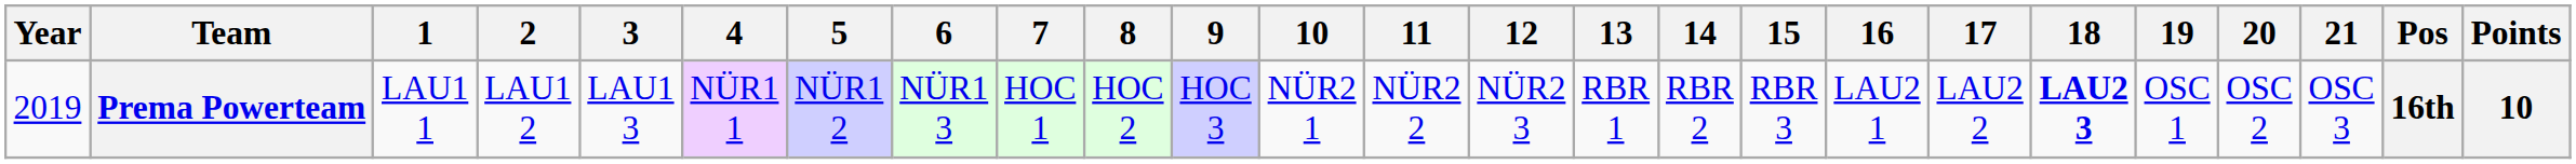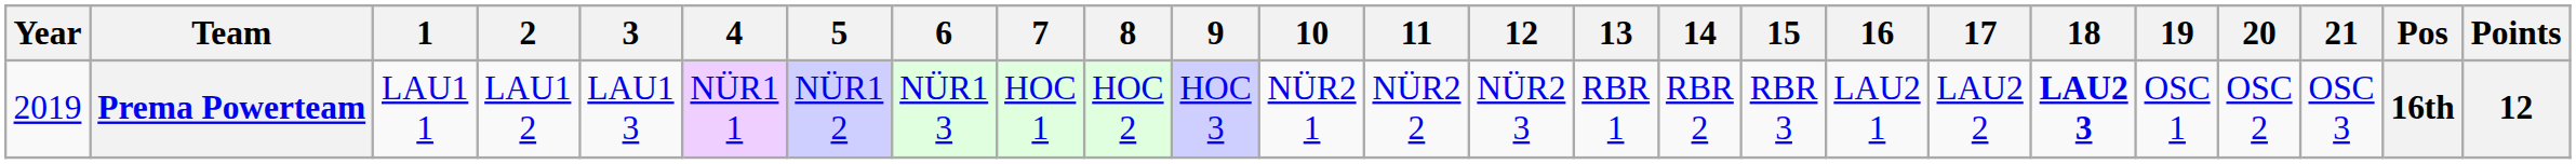Prema Powerteam | Points: 10 -> 12
